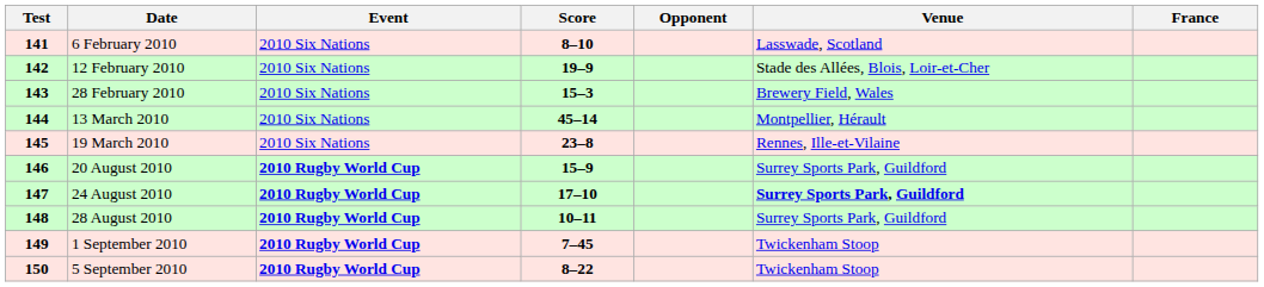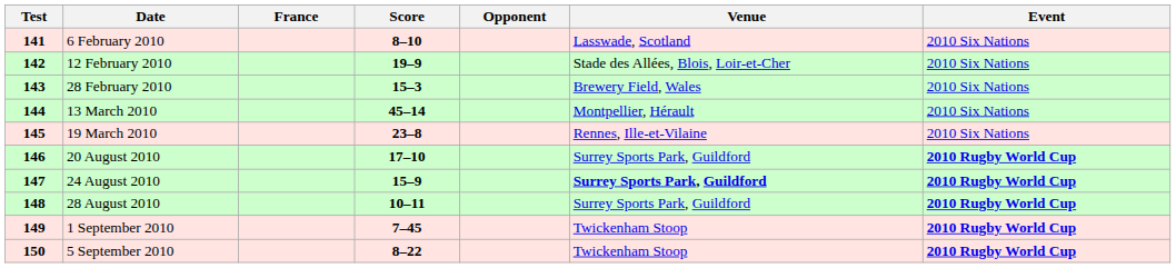columns swapped: France <-> Event
20 August 2010 | Score: 15–9 -> 17–10
24 August 2010 | Score: 17–10 -> 15–9
